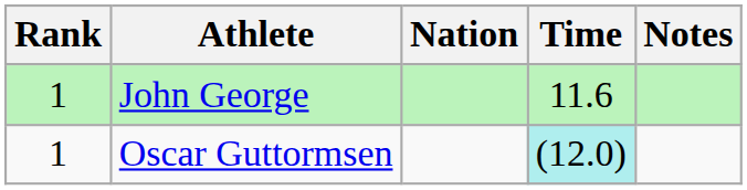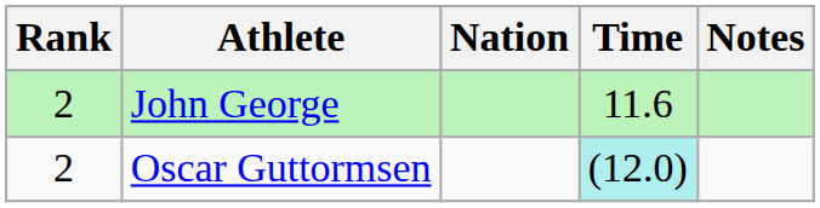John George | Rank: 1 -> 2
Oscar Guttormsen | Rank: 1 -> 2
